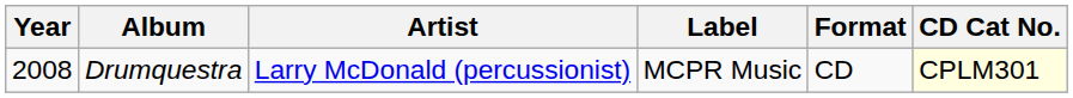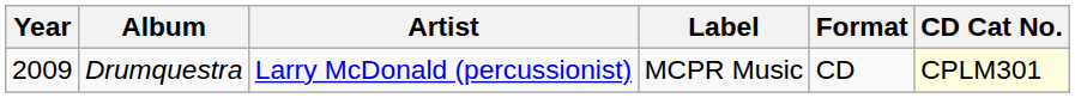Drumquestra | Year: 2008 -> 2009
